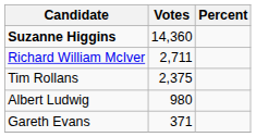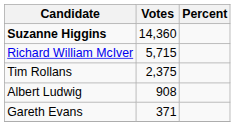Richard William McIver | Votes: 2,711 -> 5,715
Albert Ludwig | Votes: 980 -> 908
